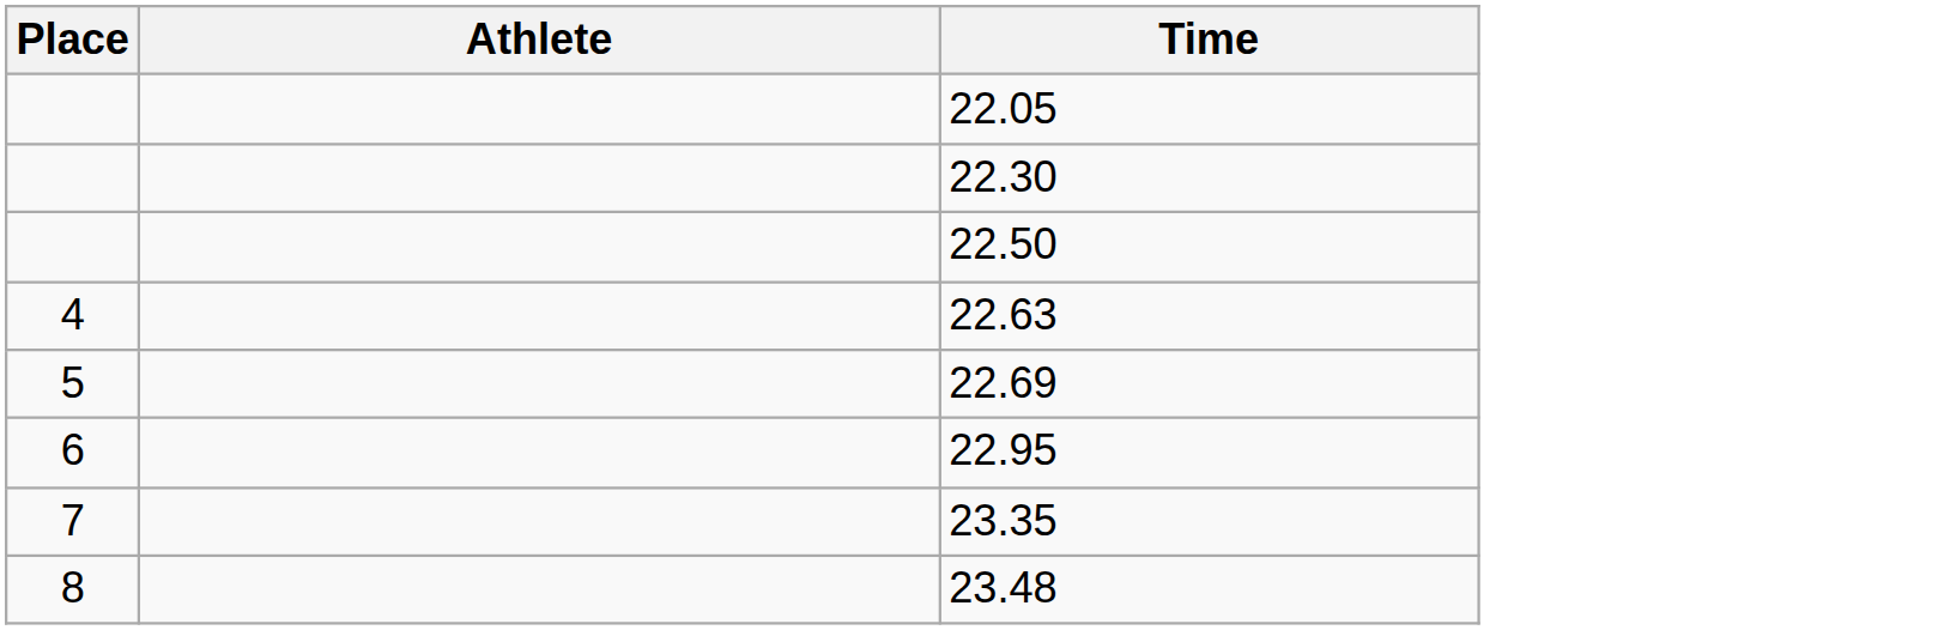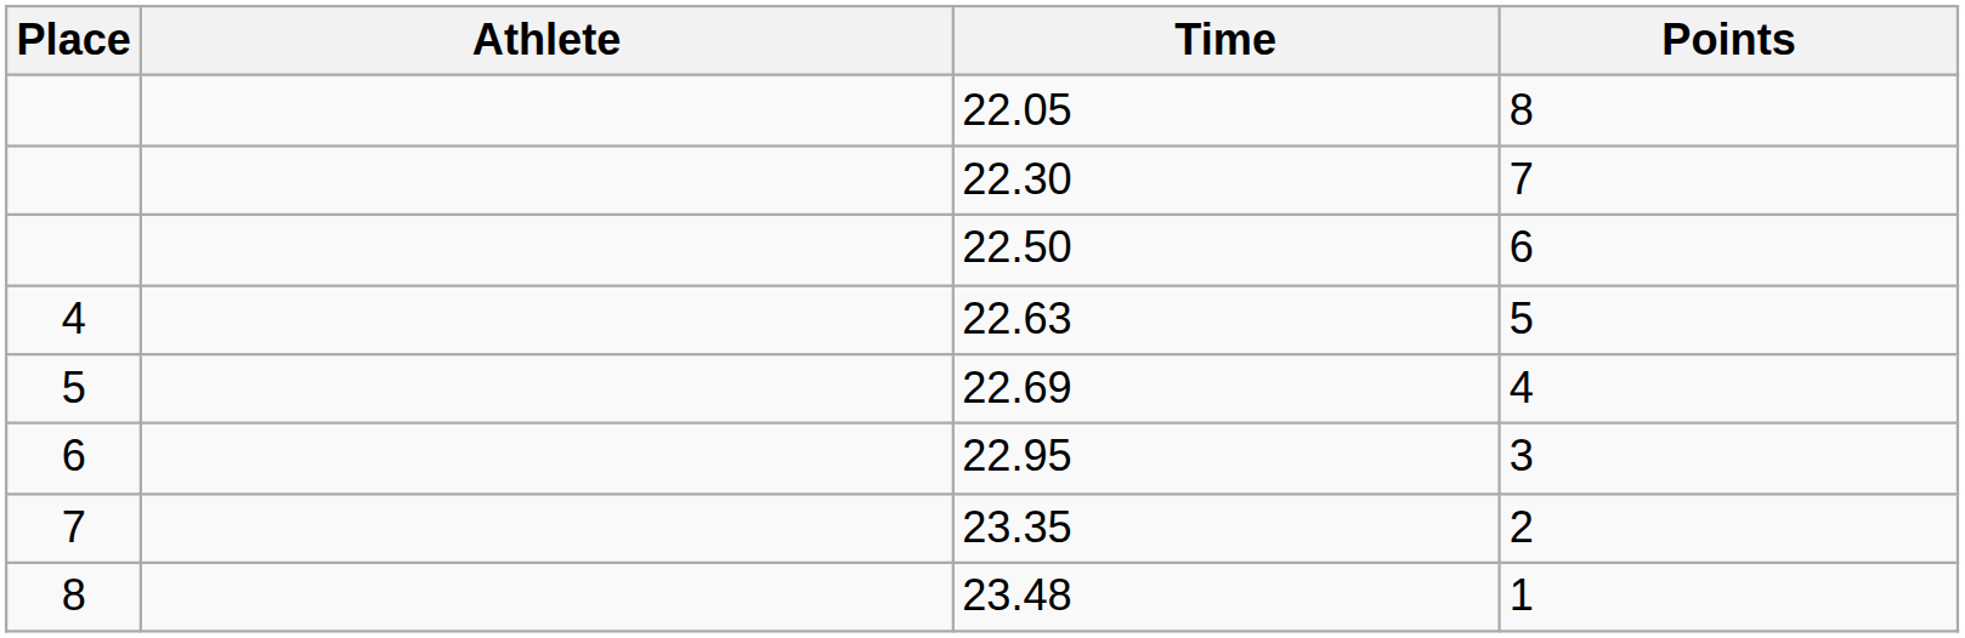+ column: Points | 8 | 7 | 6 | 5 | 4 | 3 | 2 | 1
